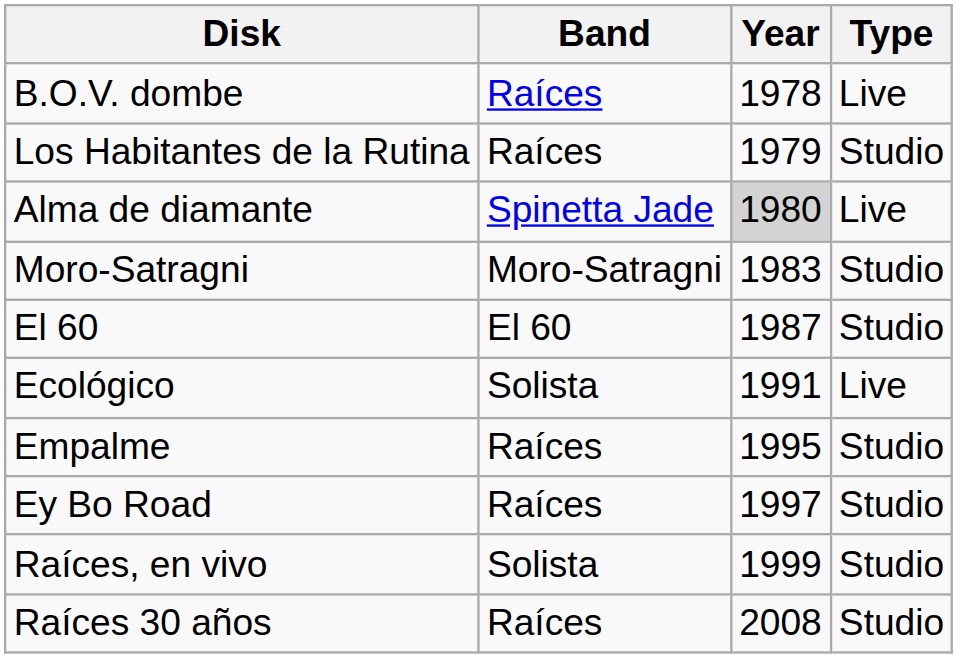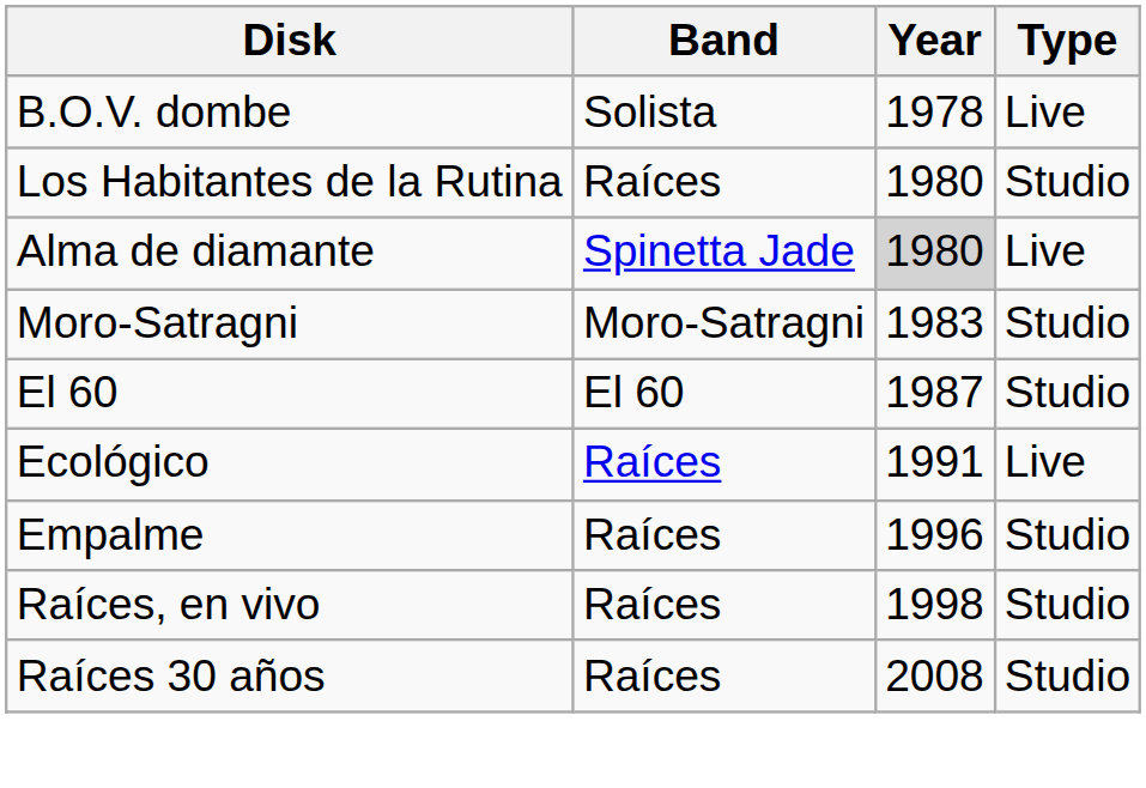B.O.V. dombe | Band: Raíces -> Solista
Los Habitantes de la Rutina | Year: 1979 -> 1980
Ecológico | Band: Solista -> Raíces
Empalme | Year: 1995 -> 1996
- row: Ey Bo Road | Raíces | 1997 | Studio
Raíces, en vivo | Band: Solista -> Raíces
Raíces, en vivo | Year: 1999 -> 1998
